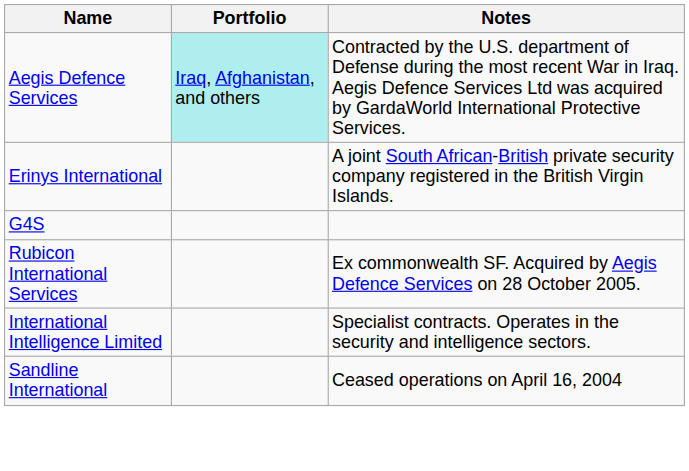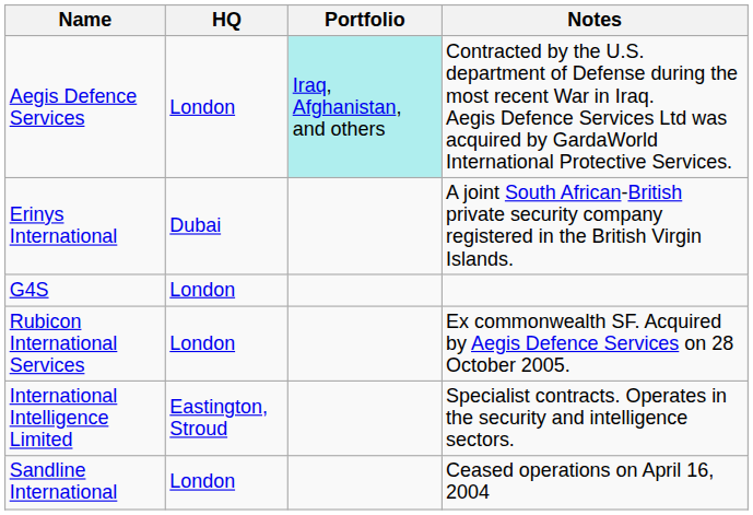+ column: HQ | London | Dubai | London | London | Eastington, Stroud | London
